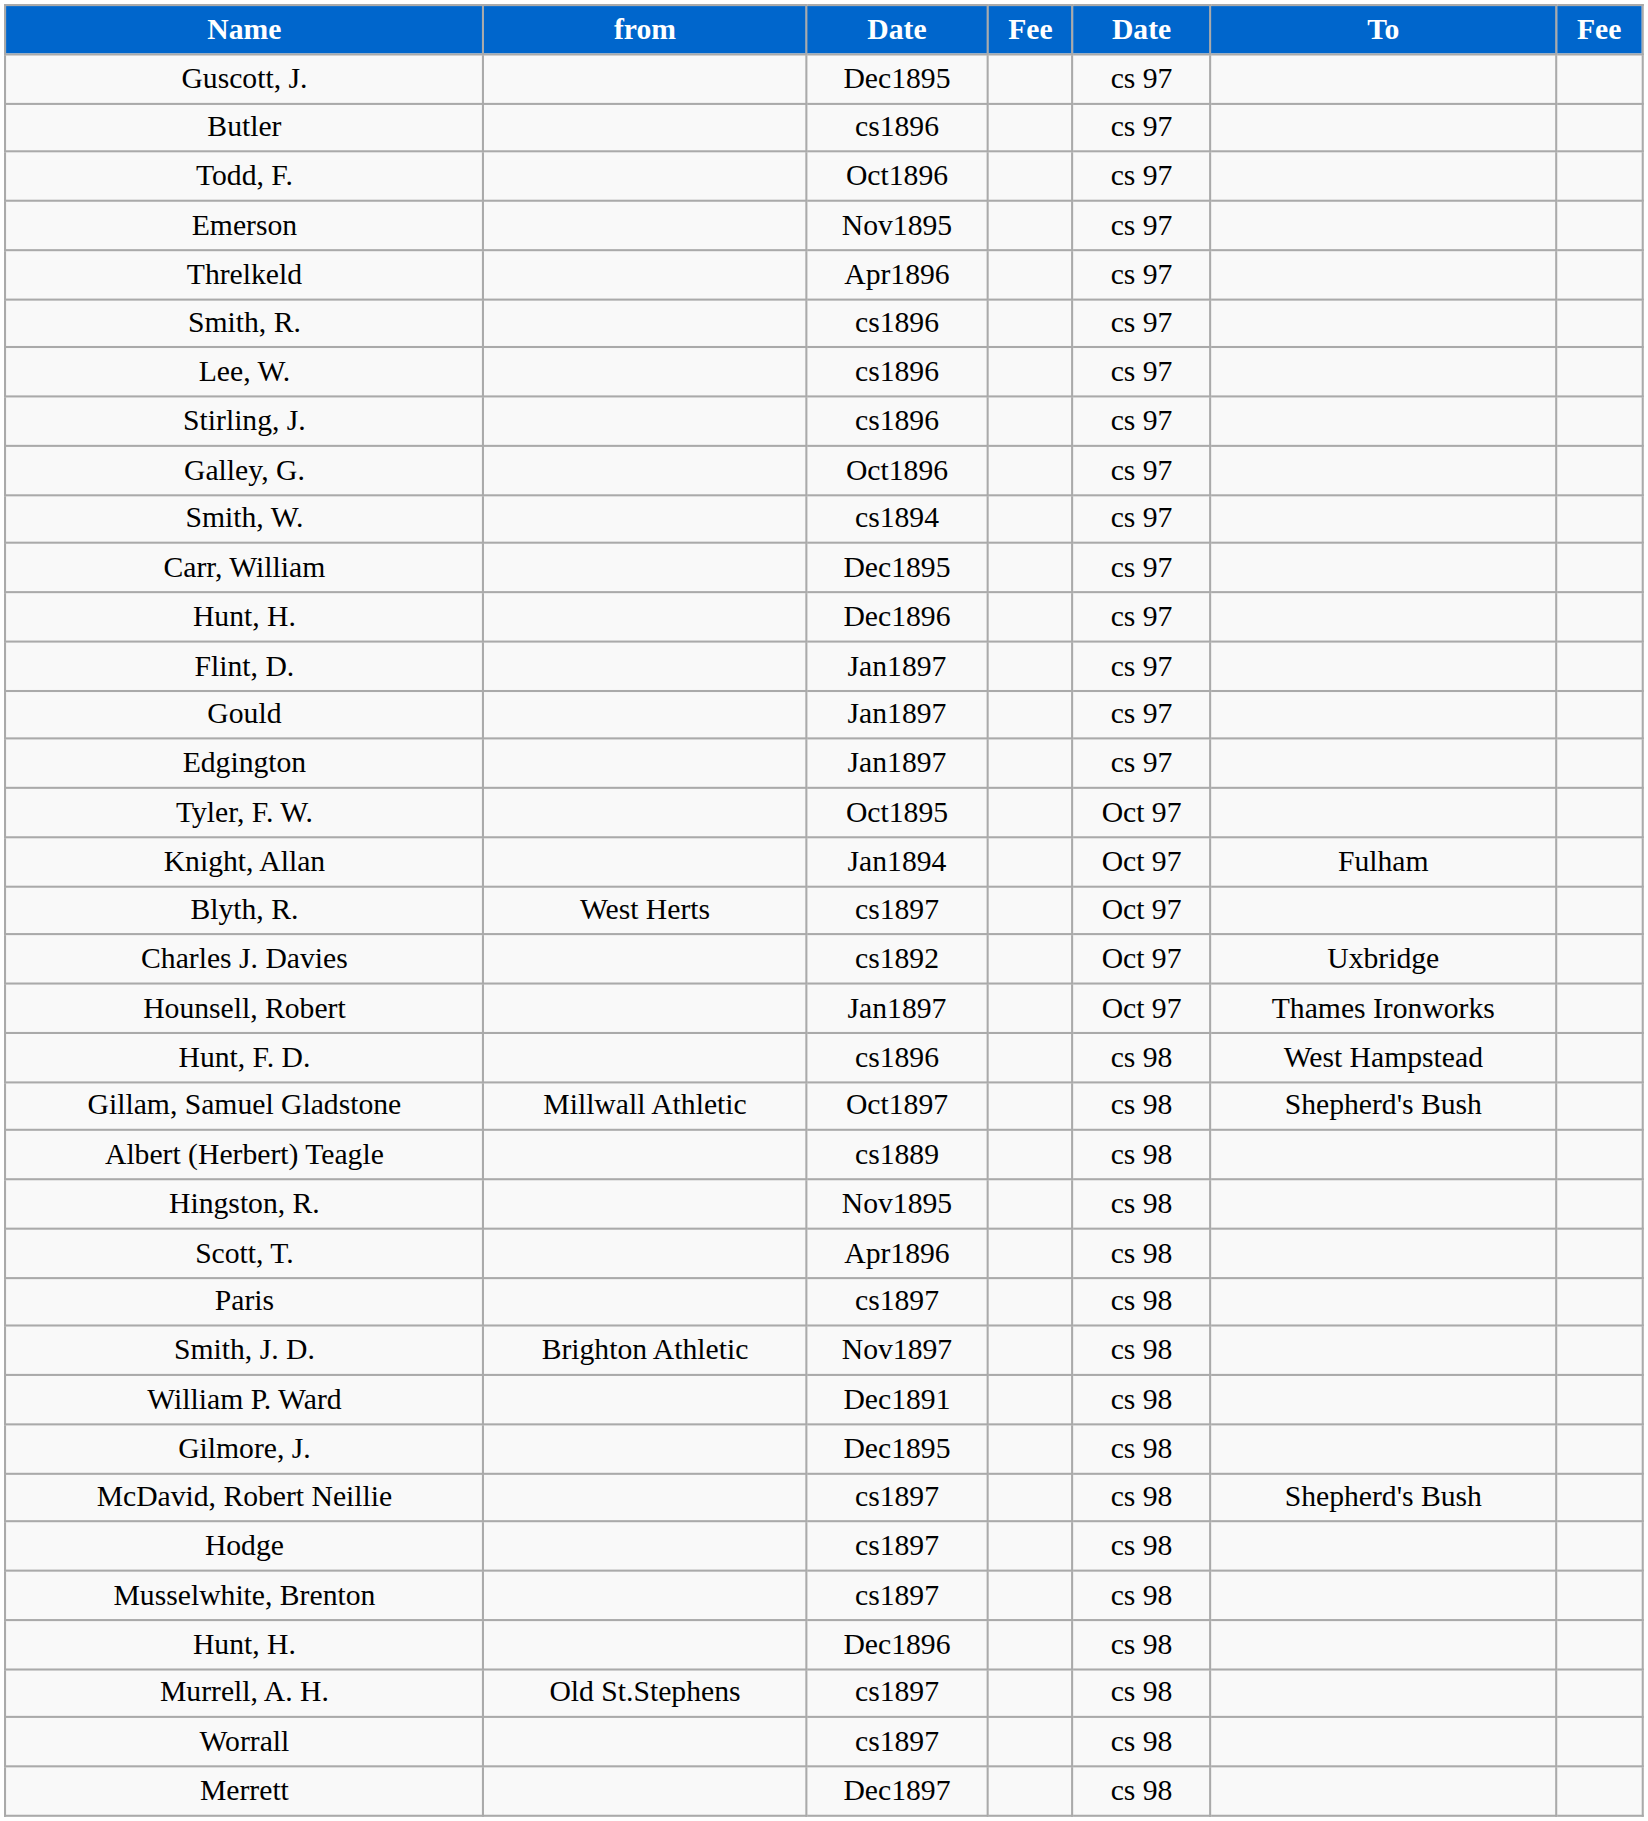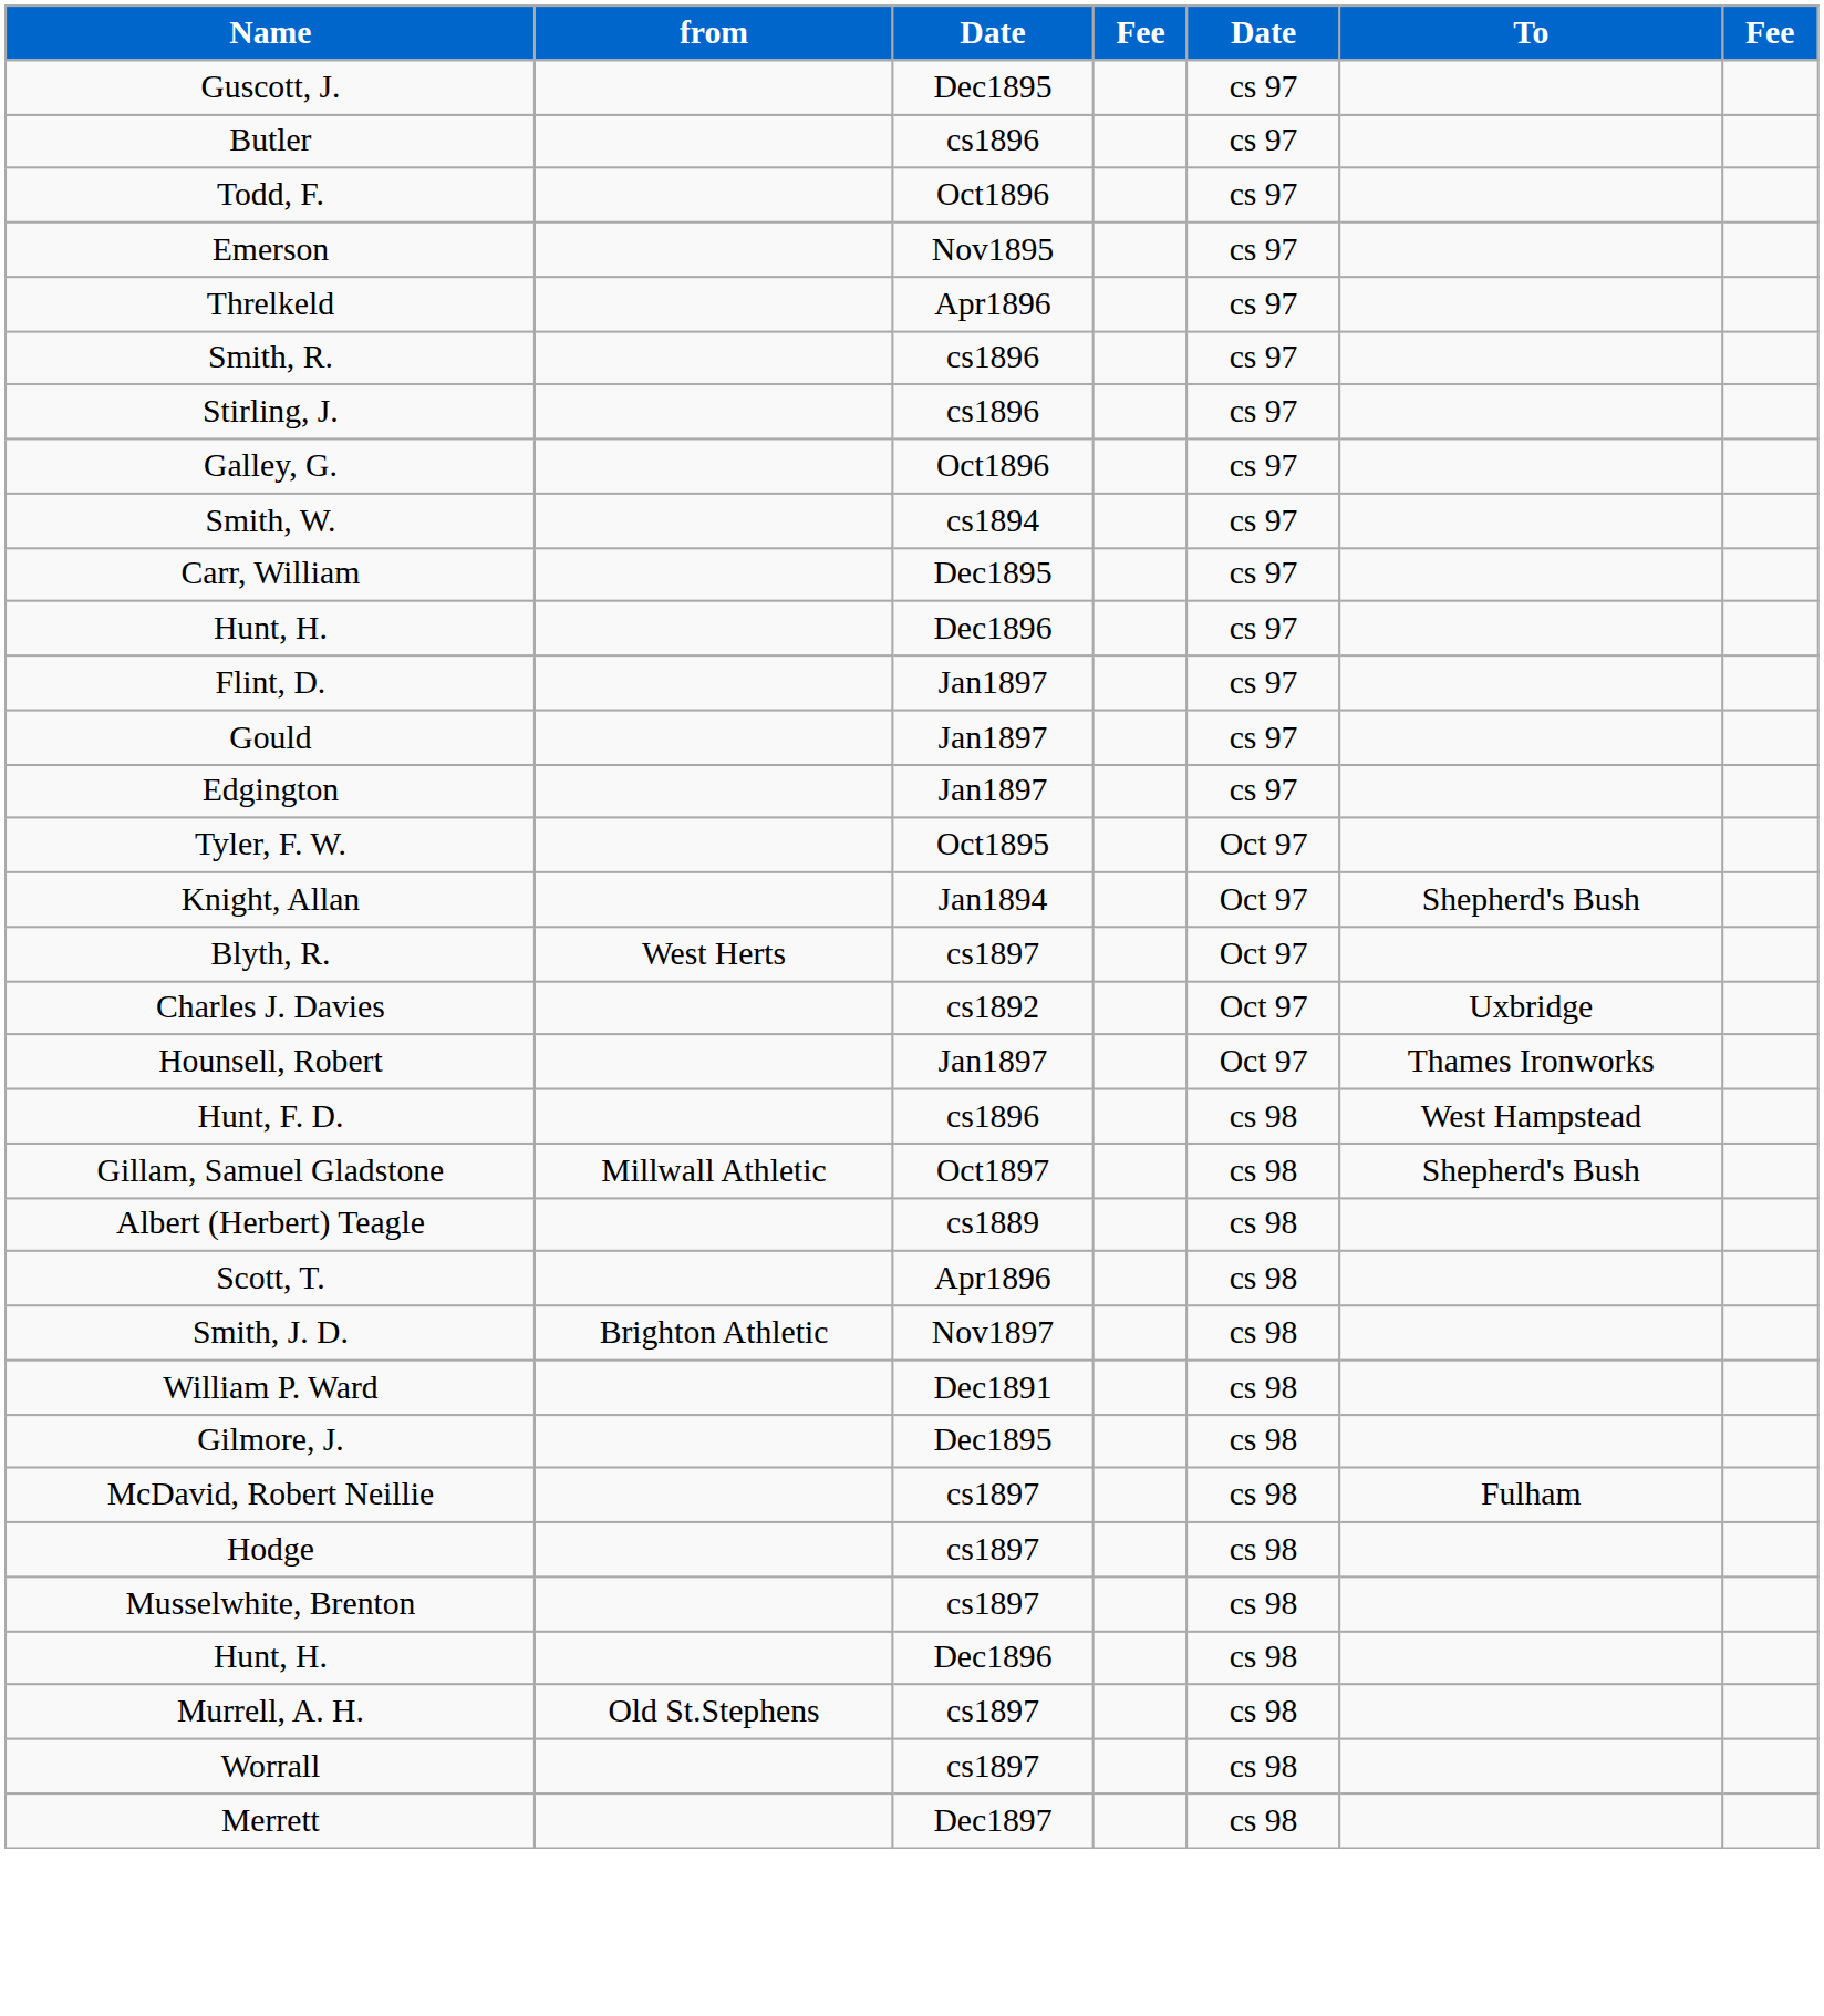- row: Lee, W. | cs1896 | cs 97
Knight, Allan | To: Fulham -> Shepherd's Bush
- row: Hingston, R. | Nov1895 | cs 98
- row: Paris | cs1897 | cs 98
McDavid, Robert Neillie | To: Shepherd's Bush -> Fulham
